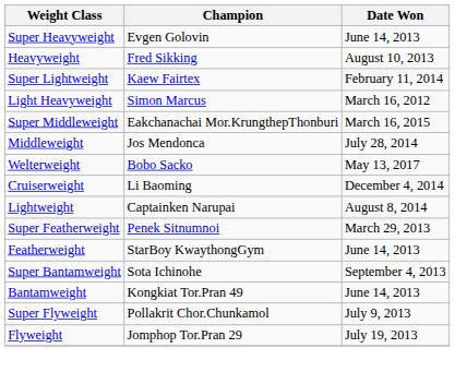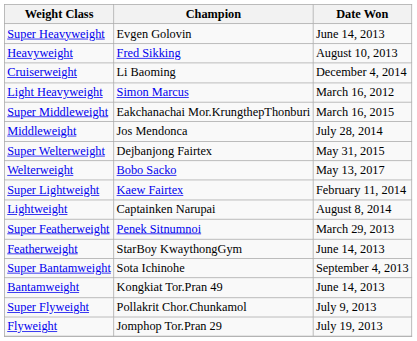rows swapped: Cruiserweight <-> Super Lightweight
+ row: Super Welterweight | Dejbanjong Fairtex | May 31, 2015
